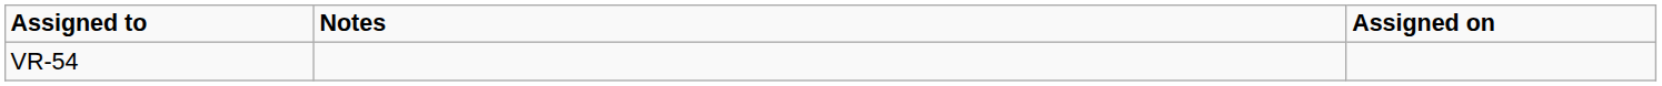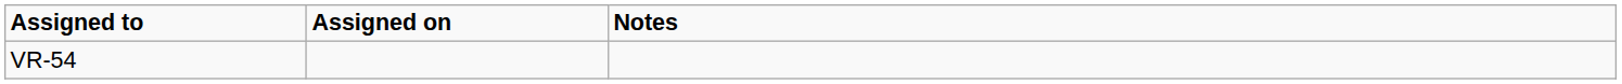columns swapped: Assigned on <-> Notes
